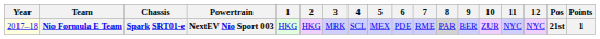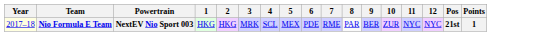- column: Chassis | Spark SRT01-e
Nio Formula E Team | 8: lightgrey background -> no background
